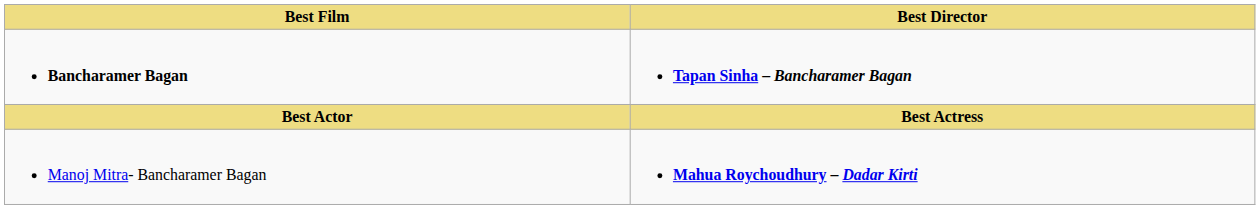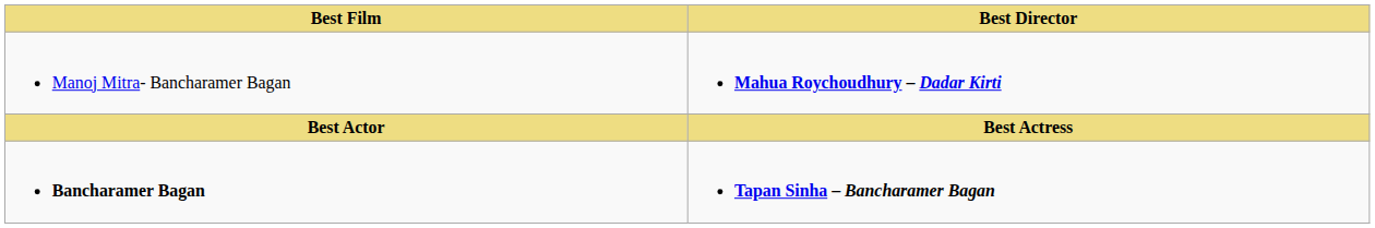rows swapped: Bancharamer Bagan <-> Manoj Mitra- Bancharamer Bagan
